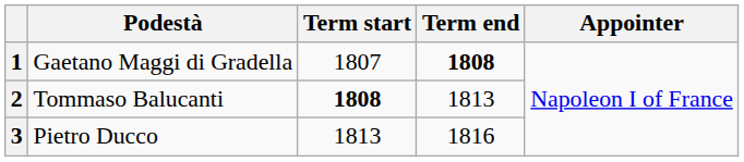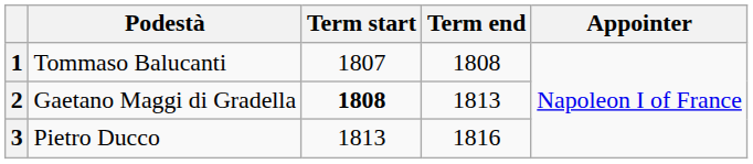1 | Podestà: Gaetano Maggi di Gradella -> Tommaso Balucanti
1 | Term end: bold -> normal
2 | Podestà: Tommaso Balucanti -> Gaetano Maggi di Gradella
